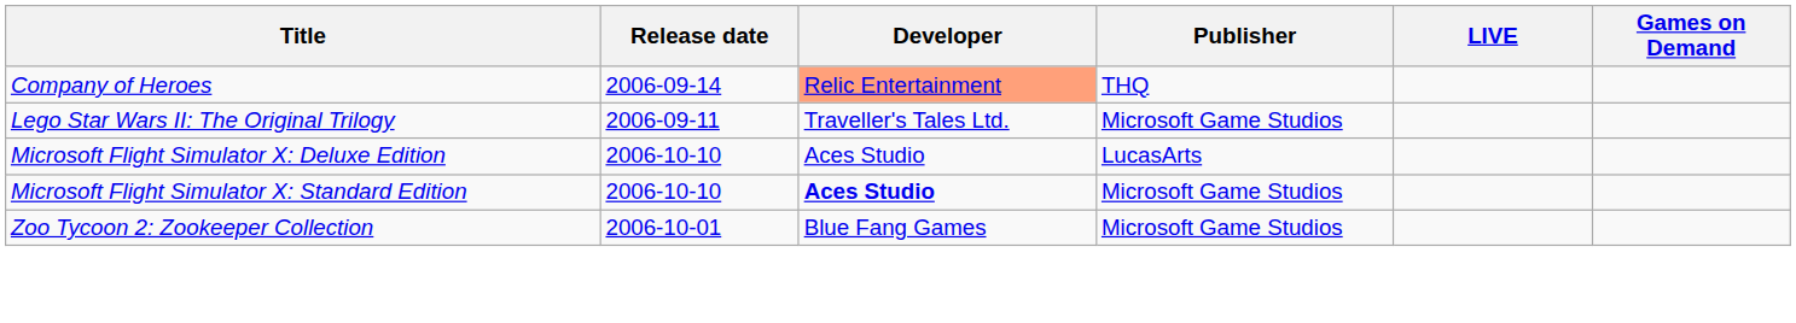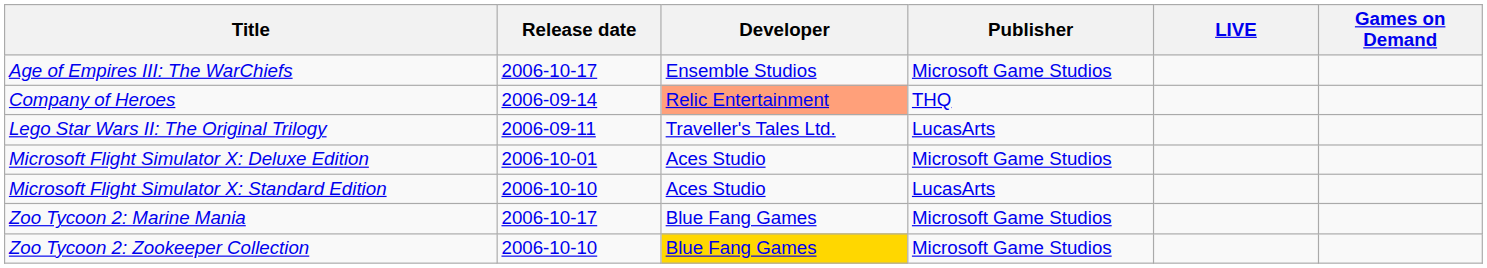+ row: Age of Empires III: The WarChiefs | 2006-10-17 | Ensemble Studios | Microsoft Game Studios
Lego Star Wars II: The Original Trilogy | Publisher: Microsoft Game Studios -> LucasArts
Microsoft Flight Simulator X: Deluxe Edition | Release date: 2006-10-10 -> 2006-10-01
Microsoft Flight Simulator X: Deluxe Edition | Publisher: LucasArts -> Microsoft Game Studios
Microsoft Flight Simulator X: Standard Edition | Developer: bold -> normal
Microsoft Flight Simulator X: Standard Edition | Publisher: Microsoft Game Studios -> LucasArts
+ row: Zoo Tycoon 2: Marine Mania | 2006-10-17 | Blue Fang Games | Microsoft Game Studios
Zoo Tycoon 2: Zookeeper Collection | Release date: 2006-10-01 -> 2006-10-10
Zoo Tycoon 2: Zookeeper Collection | Developer: no background -> gold background
